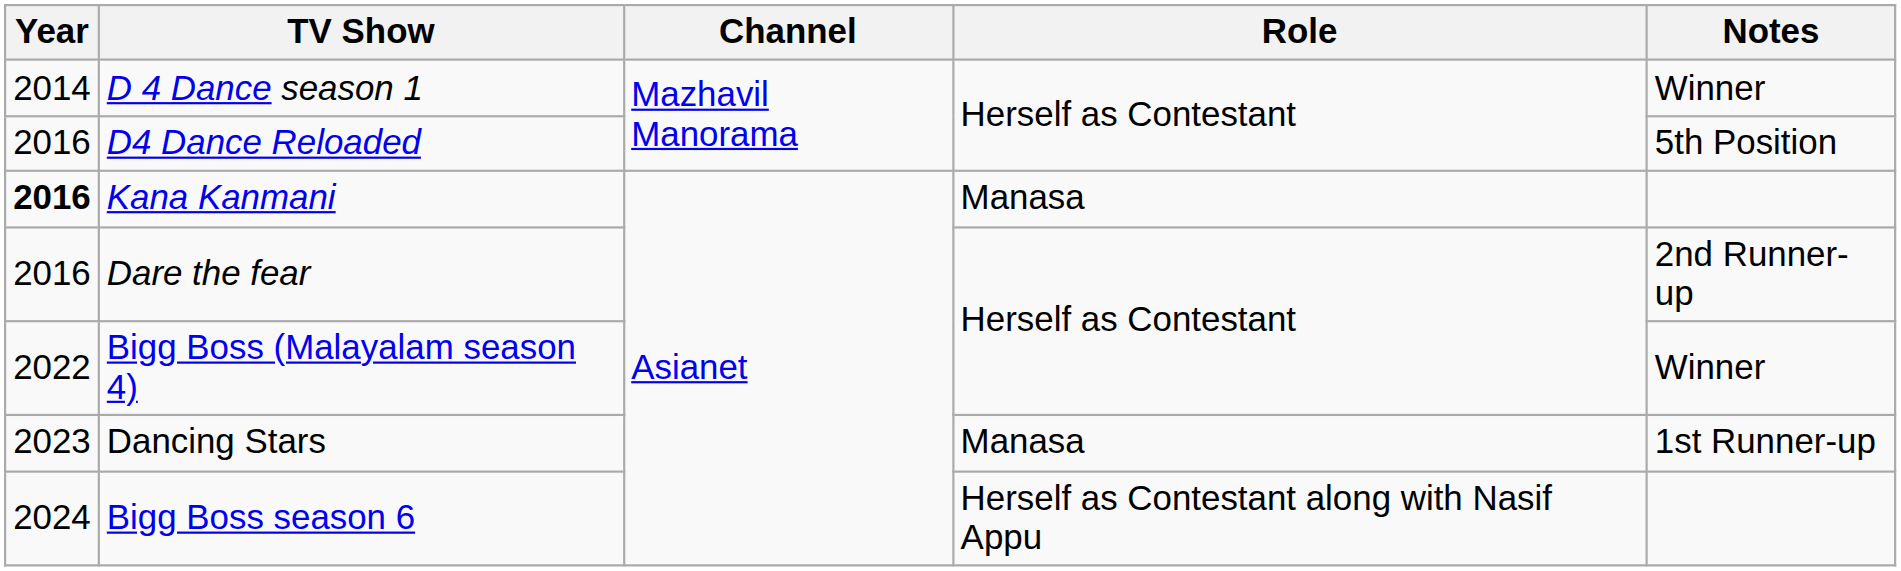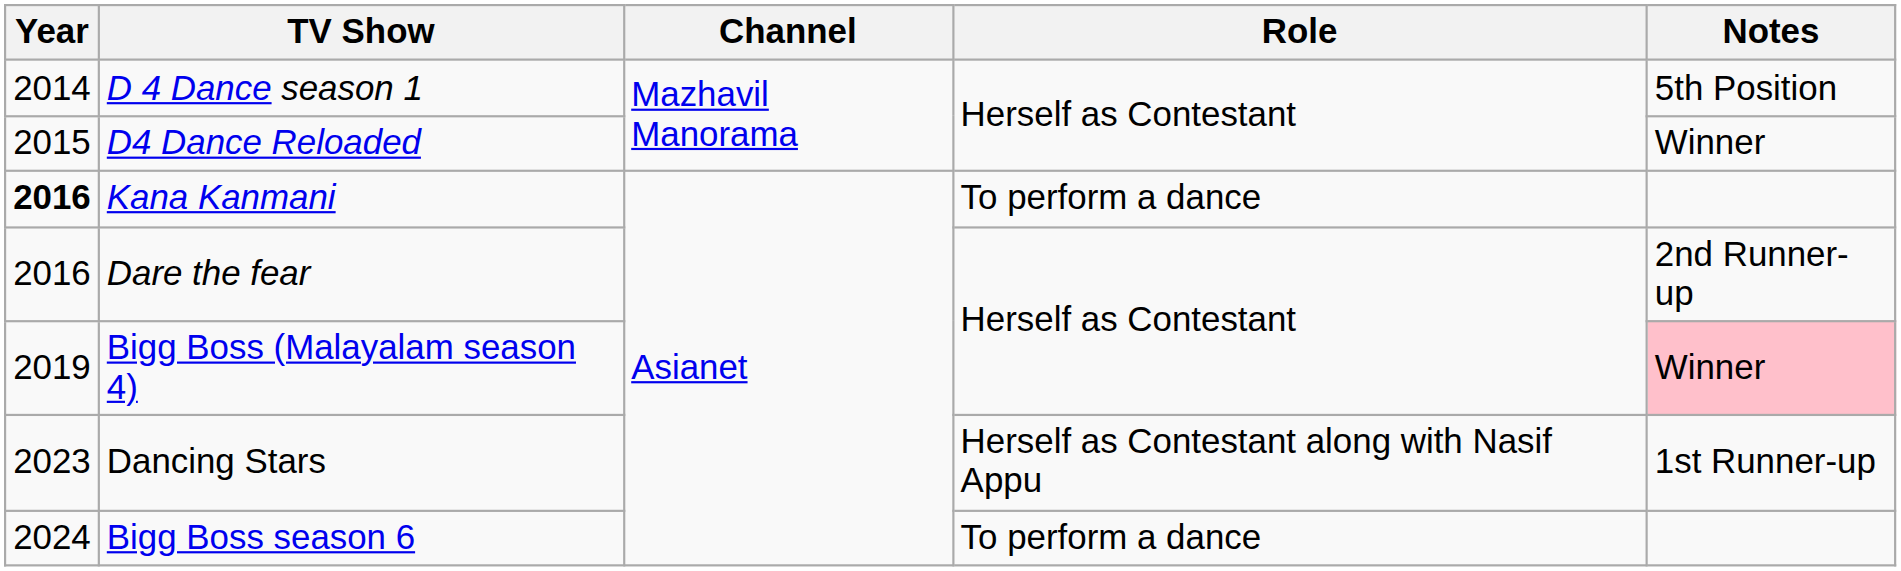D 4 Dance season 1 | Notes: Winner -> 5th Position
D4 Dance Reloaded | Year: 2016 -> 2015
D4 Dance Reloaded | Notes: 5th Position -> Winner
Kana Kanmani | Role: Manasa -> To perform a dance
Bigg Boss (Malayalam season 4) | Year: 2022 -> 2019
Bigg Boss (Malayalam season 4) | Notes: no background -> pink background
Dancing Stars | Role: Manasa -> Herself as Contestant along with Nasif Appu
Bigg Boss season 6 | Role: Herself as Contestant along with Nasif Appu -> To perform a dance
